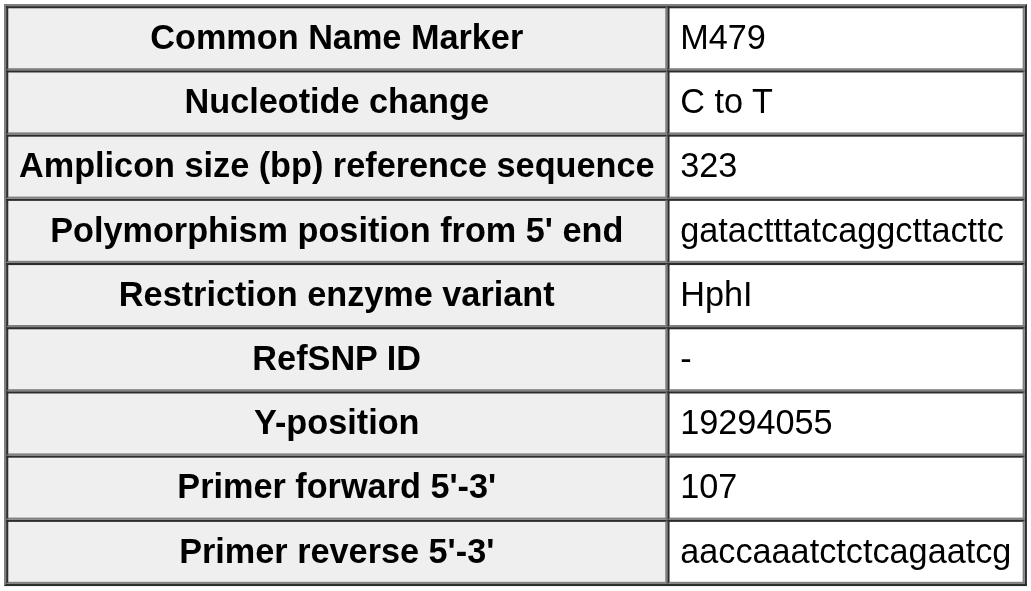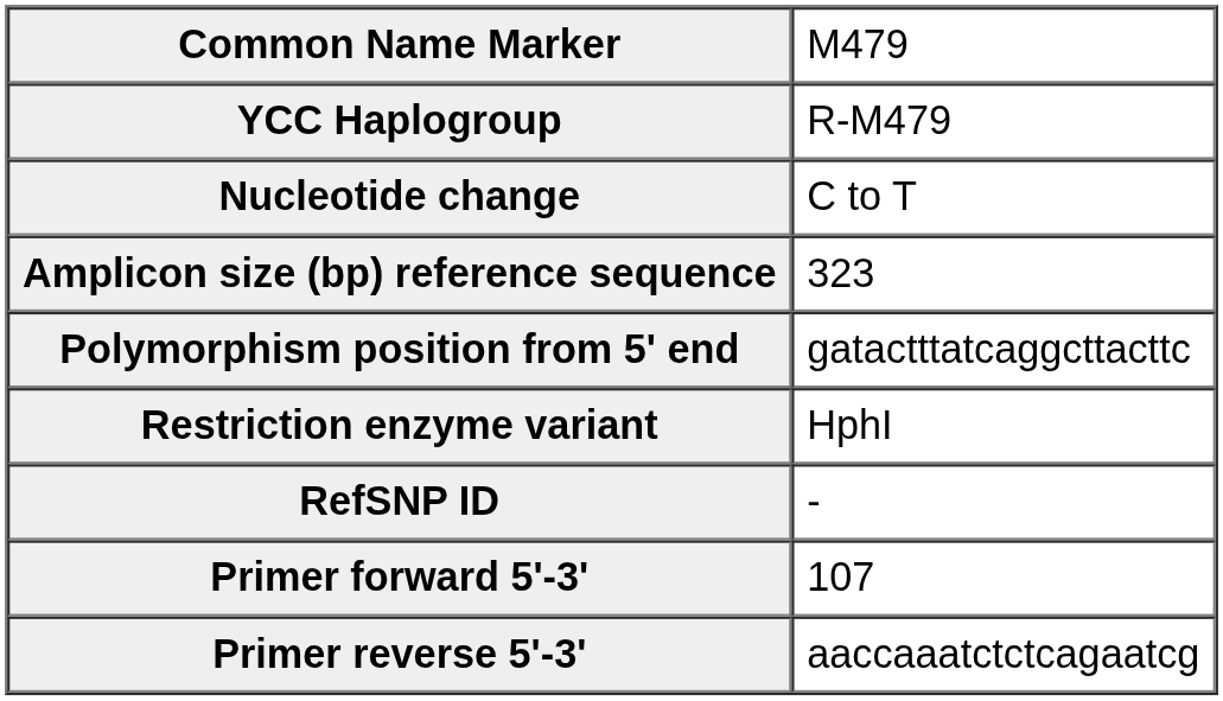+ row: YCC Haplogroup | R-M479
- row: Y-position | 19294055
